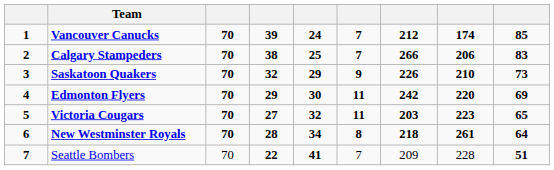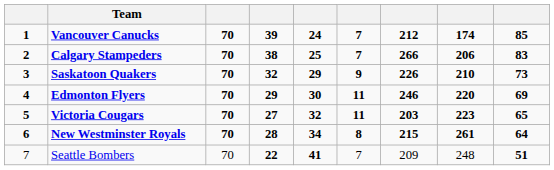Edmonton Flyers | column 7: 242 -> 246
New Westminster Royals | column 7: 218 -> 215
Seattle Bombers | column 1: bold -> normal
Seattle Bombers | column 8: 228 -> 248
